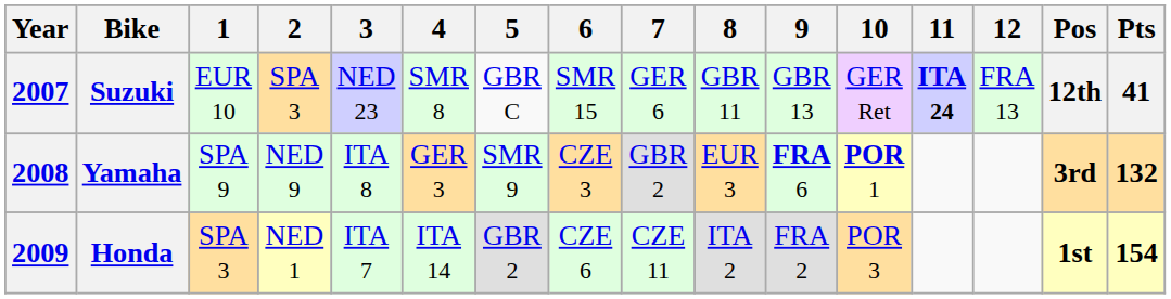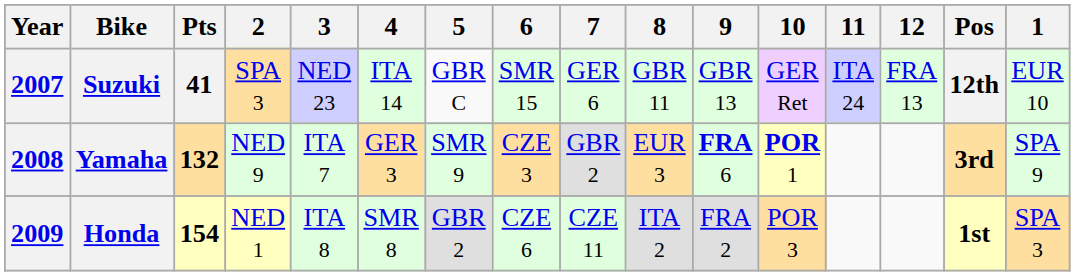columns swapped: 1 <-> Pts
Suzuki | 4: SMR 8 -> ITA 14
Suzuki | 11: bold -> normal
Yamaha | 3: ITA 8 -> ITA 7
Honda | 3: ITA 7 -> ITA 8
Honda | 4: ITA 14 -> SMR 8
